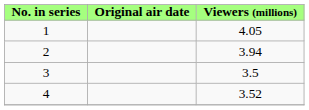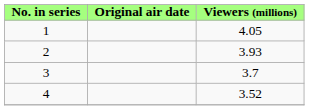2 | Viewers (millions): 3.94 -> 3.93
3 | Viewers (millions): 3.5 -> 3.7
